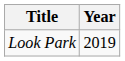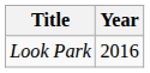Look Park | Year: 2019 -> 2016
